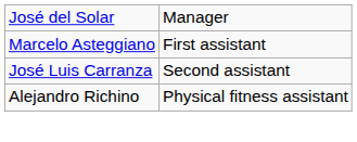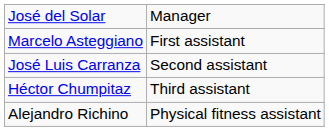+ row: Héctor Chumpitaz | Third assistant
